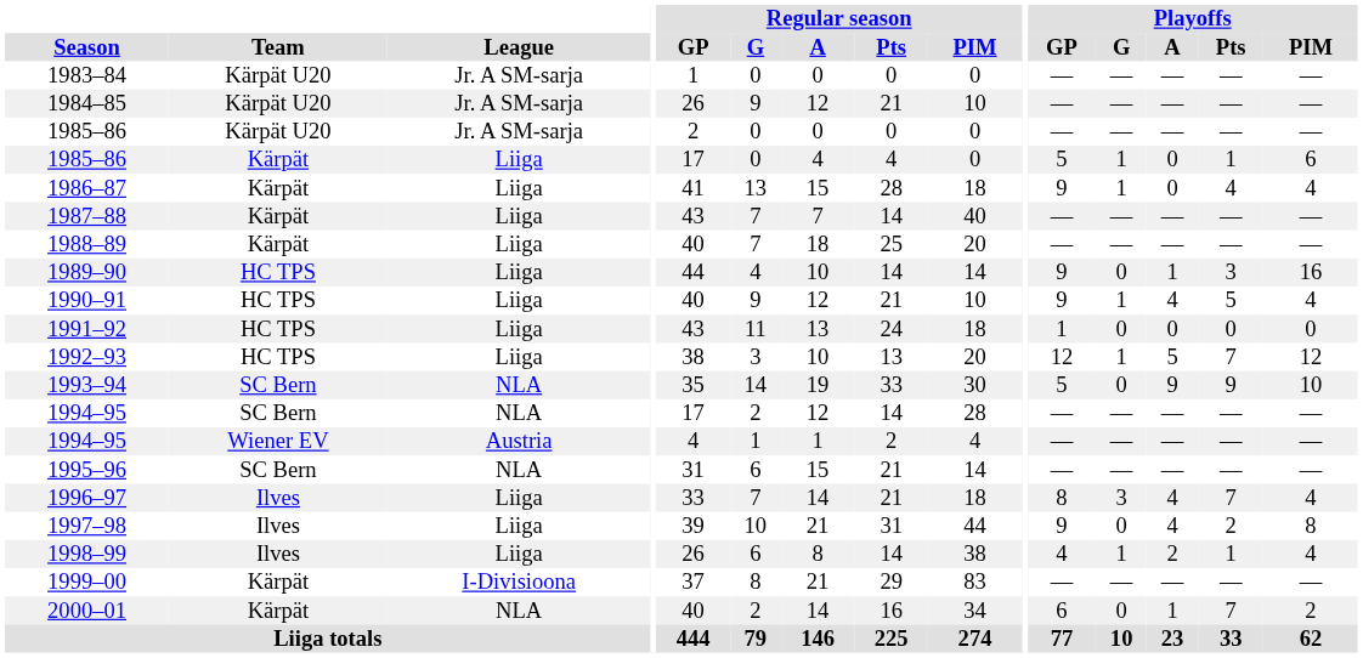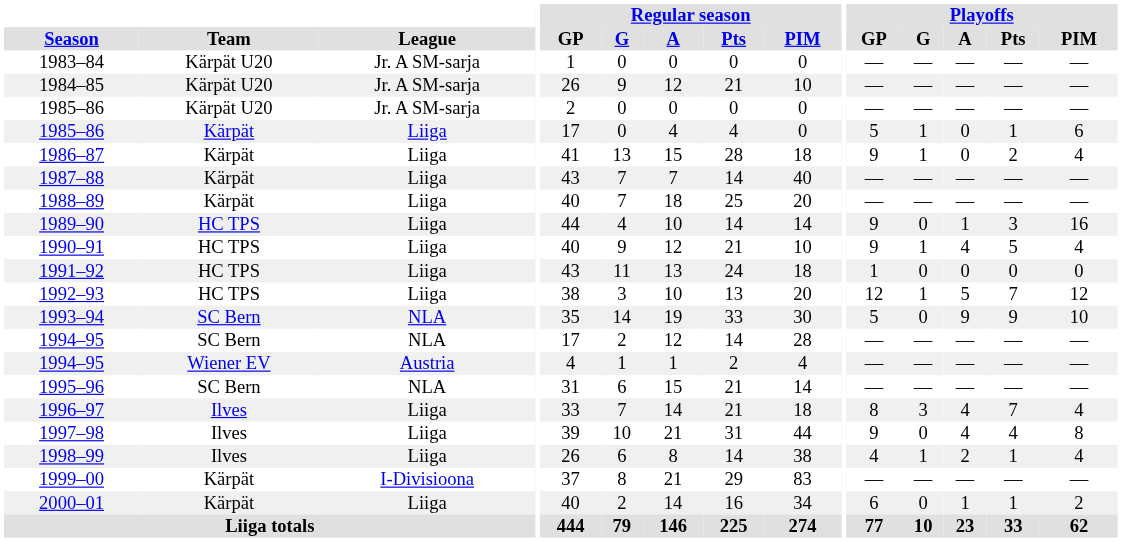1986–87 | Playoffs / Pts: 4 -> 2
1997–98 | Playoffs / Pts: 2 -> 4
2000–01 | League: NLA -> Liiga
2000–01 | Playoffs / Pts: 7 -> 1
